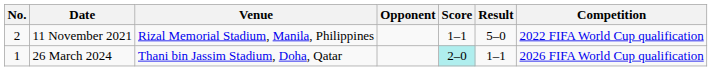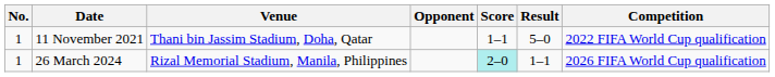11 November 2021 | No.: 2 -> 1
11 November 2021 | Venue: Rizal Memorial Stadium, Manila, Philippines -> Thani bin Jassim Stadium, Doha, Qatar
26 March 2024 | Venue: Thani bin Jassim Stadium, Doha, Qatar -> Rizal Memorial Stadium, Manila, Philippines
